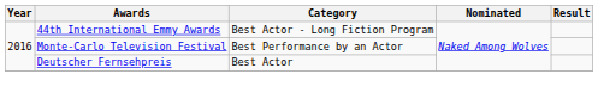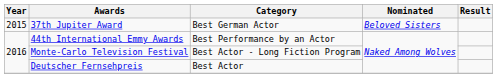+ row: 2015 | 37th Jupiter Award | Best German Actor | Beloved Sisters
44th International Emmy Awards | Category: Best Actor - Long Fiction Program -> Best Performance by an Actor
Monte-Carlo Television Festival | Category: Best Performance by an Actor -> Best Actor - Long Fiction Program
